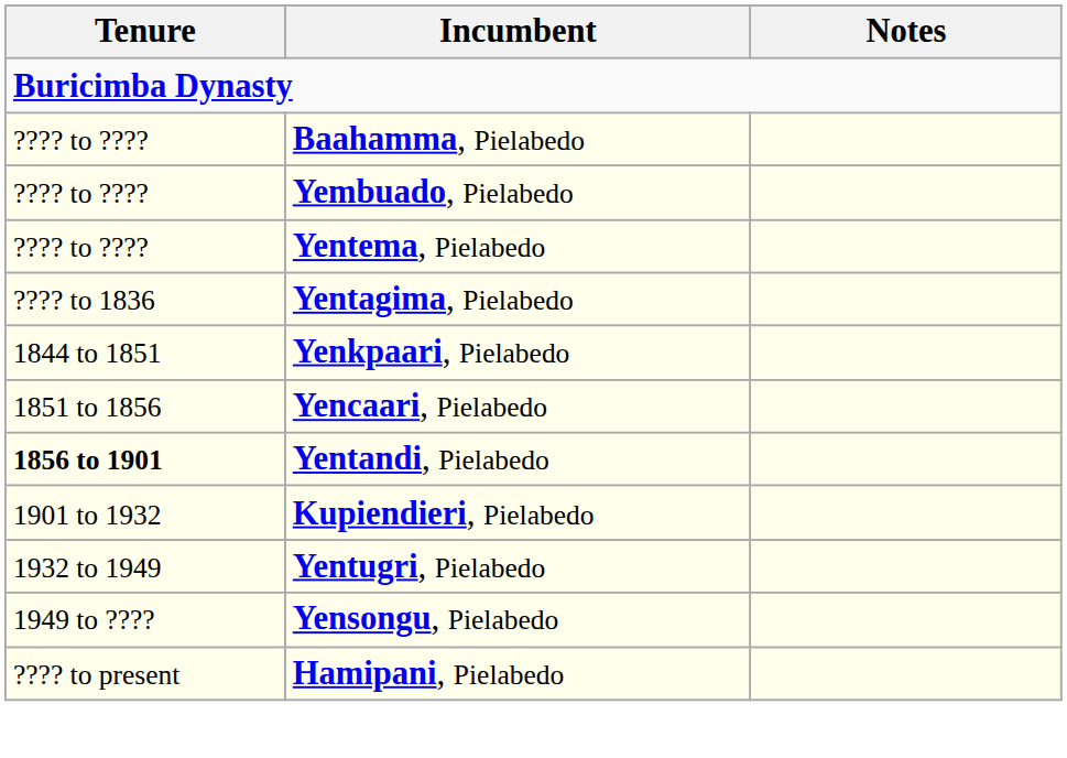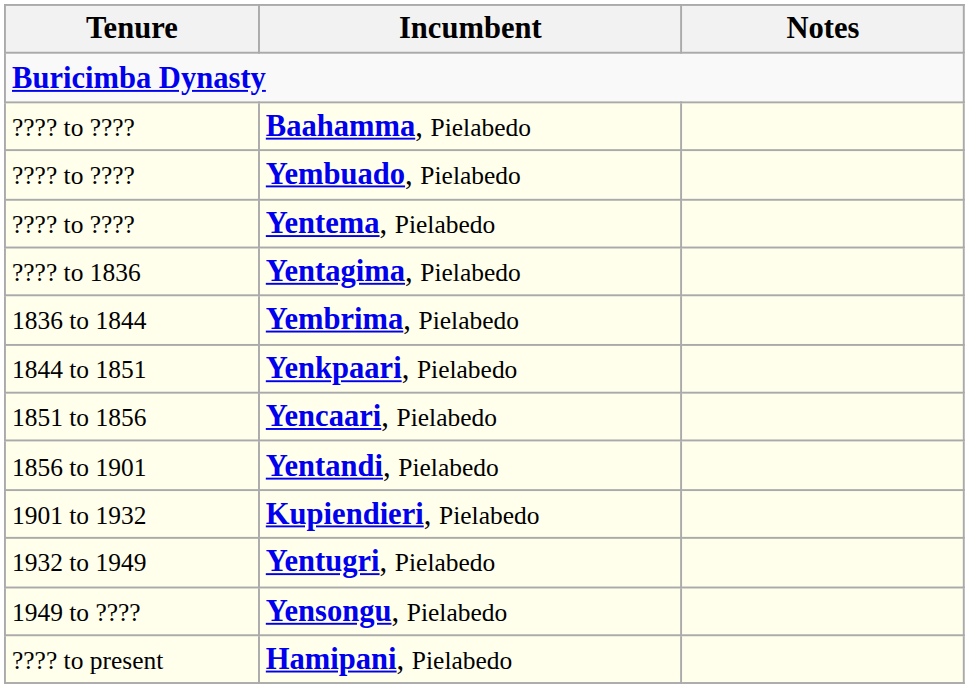+ row: 1836 to 1844 | Yembrima, Pielabedo
Yentandi, Pielabedo | Tenure: bold -> normal
